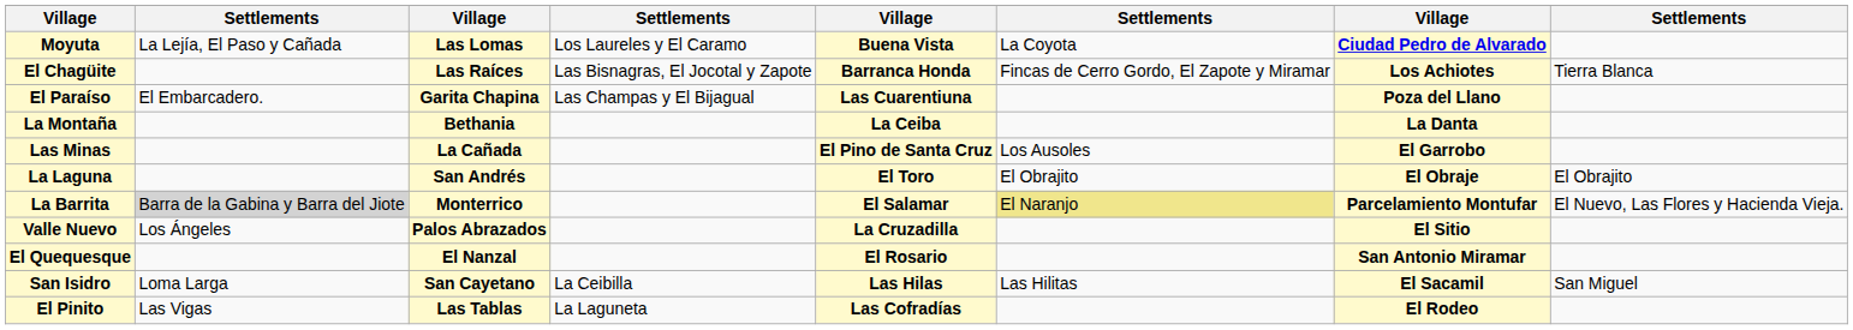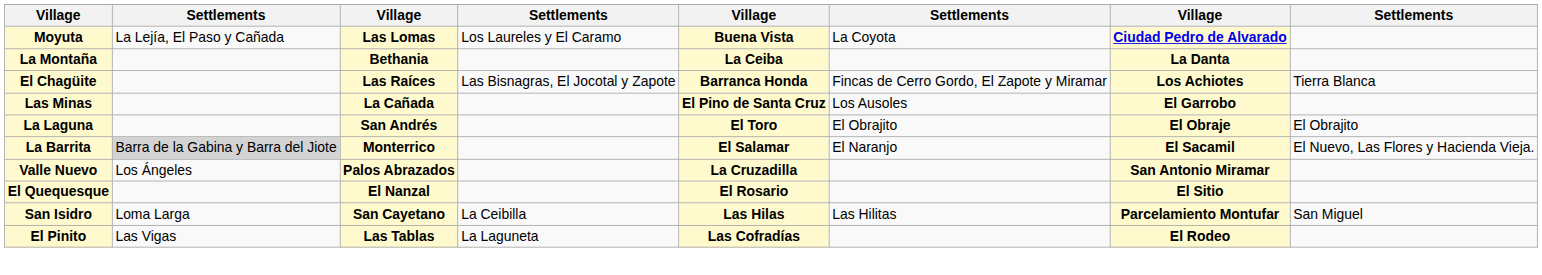rows swapped: La Montaña <-> El Chagüite
- row: El Paraíso | El Embarcadero. | Garita Chapina | Las Champas y El Bijagual | Las Cuarentiuna | Poza del Llano
La Barrita | column 6: khaki background -> no background
La Barrita | column 7: Parcelamiento Montufar -> El Sacamil
Valle Nuevo | column 7: El Sitio -> San Antonio Miramar
El Quequesque | column 7: San Antonio Miramar -> El Sitio
San Isidro | column 7: El Sacamil -> Parcelamiento Montufar
